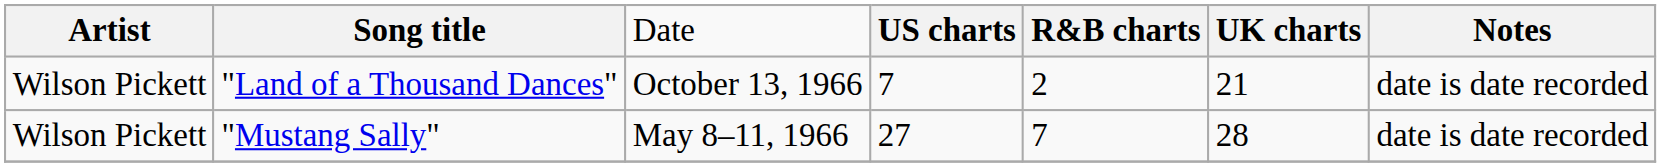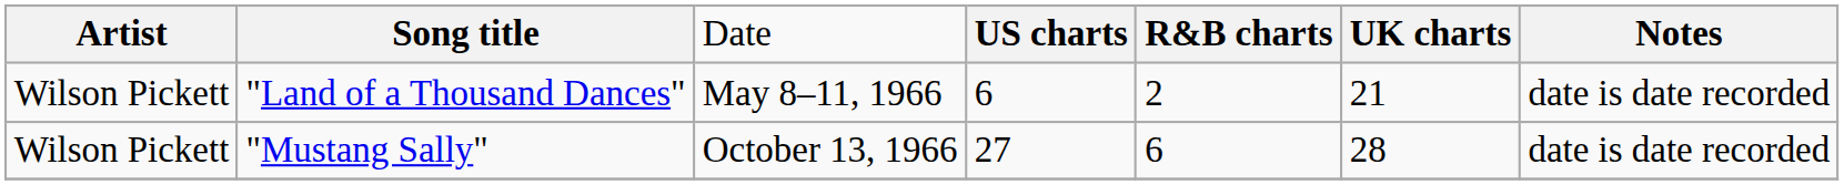"Land of a Thousand Dances" | column 3: October 13, 1966 -> May 8–11, 1966
"Land of a Thousand Dances" | column 4: 7 -> 6
"Mustang Sally" | column 3: May 8–11, 1966 -> October 13, 1966
"Mustang Sally" | column 5: 7 -> 6
